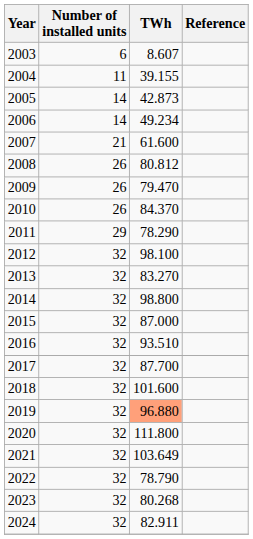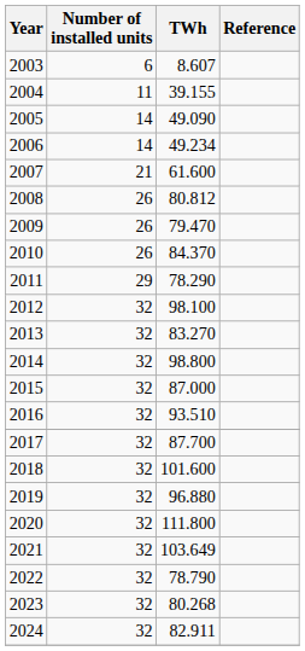2005 | TWh: 42.873 -> 49.090
2019 | TWh: lightsalmon background -> no background
